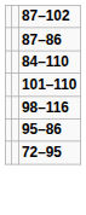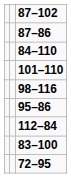+ row: 112–84
+ row: 83–100
